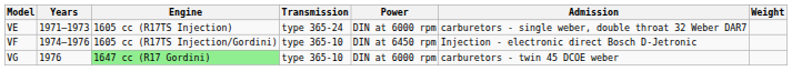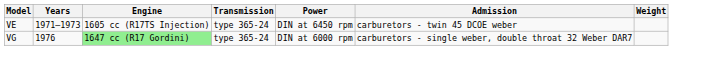VE | Power: DIN at 6000 rpm -> DIN at 6450 rpm
VE | Admission: carburetors - single weber, double throat 32 Weber DAR7 -> carburetors - twin 45 DCOE weber
- row: VF | 1974–1976 | 1605 cc (R17TS Injection/Gordini) | type 365-10 | DIN at 6450 rpm | Injection - electronic direct Bosch D-Jetronic
VG | Transmission: type 365-10 -> type 365-24
VG | Admission: carburetors - twin 45 DCOE weber -> carburetors - single weber, double throat 32 Weber DAR7
